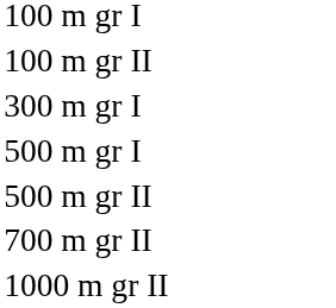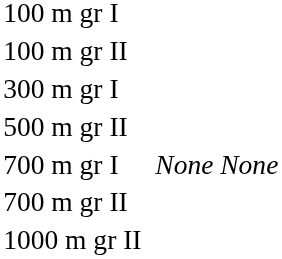- row: 500 m gr I
+ row: 700 m gr I | None | None
